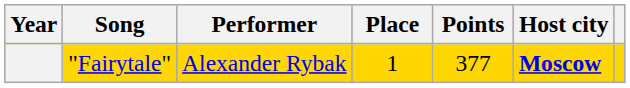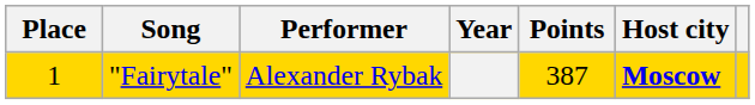columns swapped: Year <-> Place
"Fairytale" | Points: 377 -> 387
